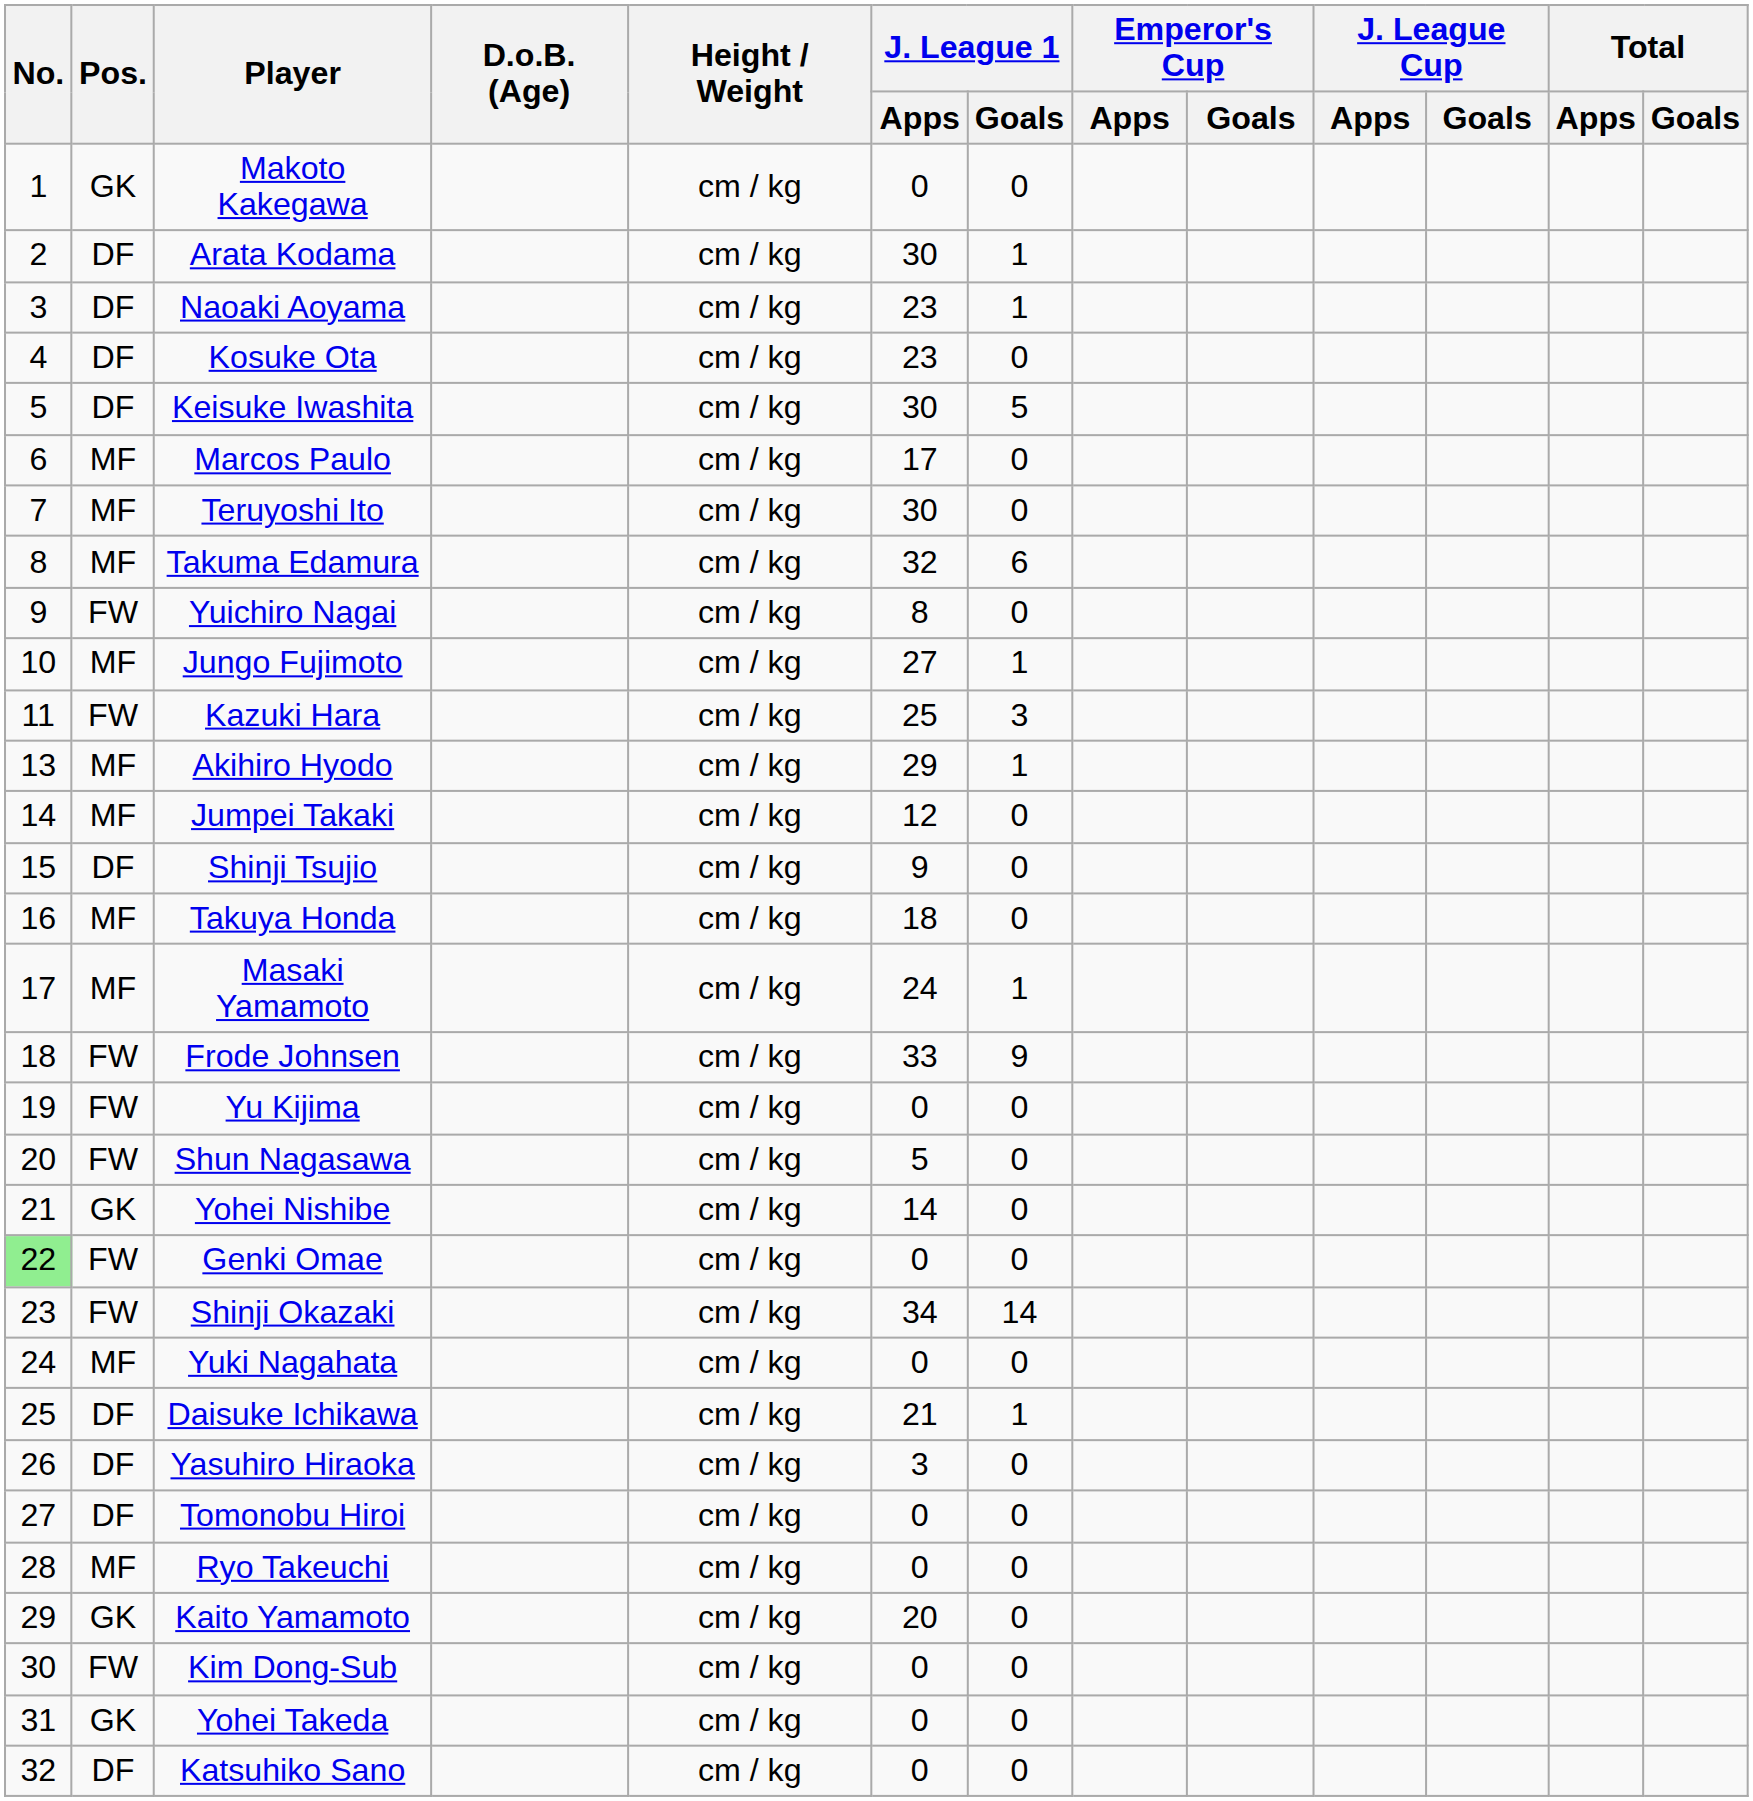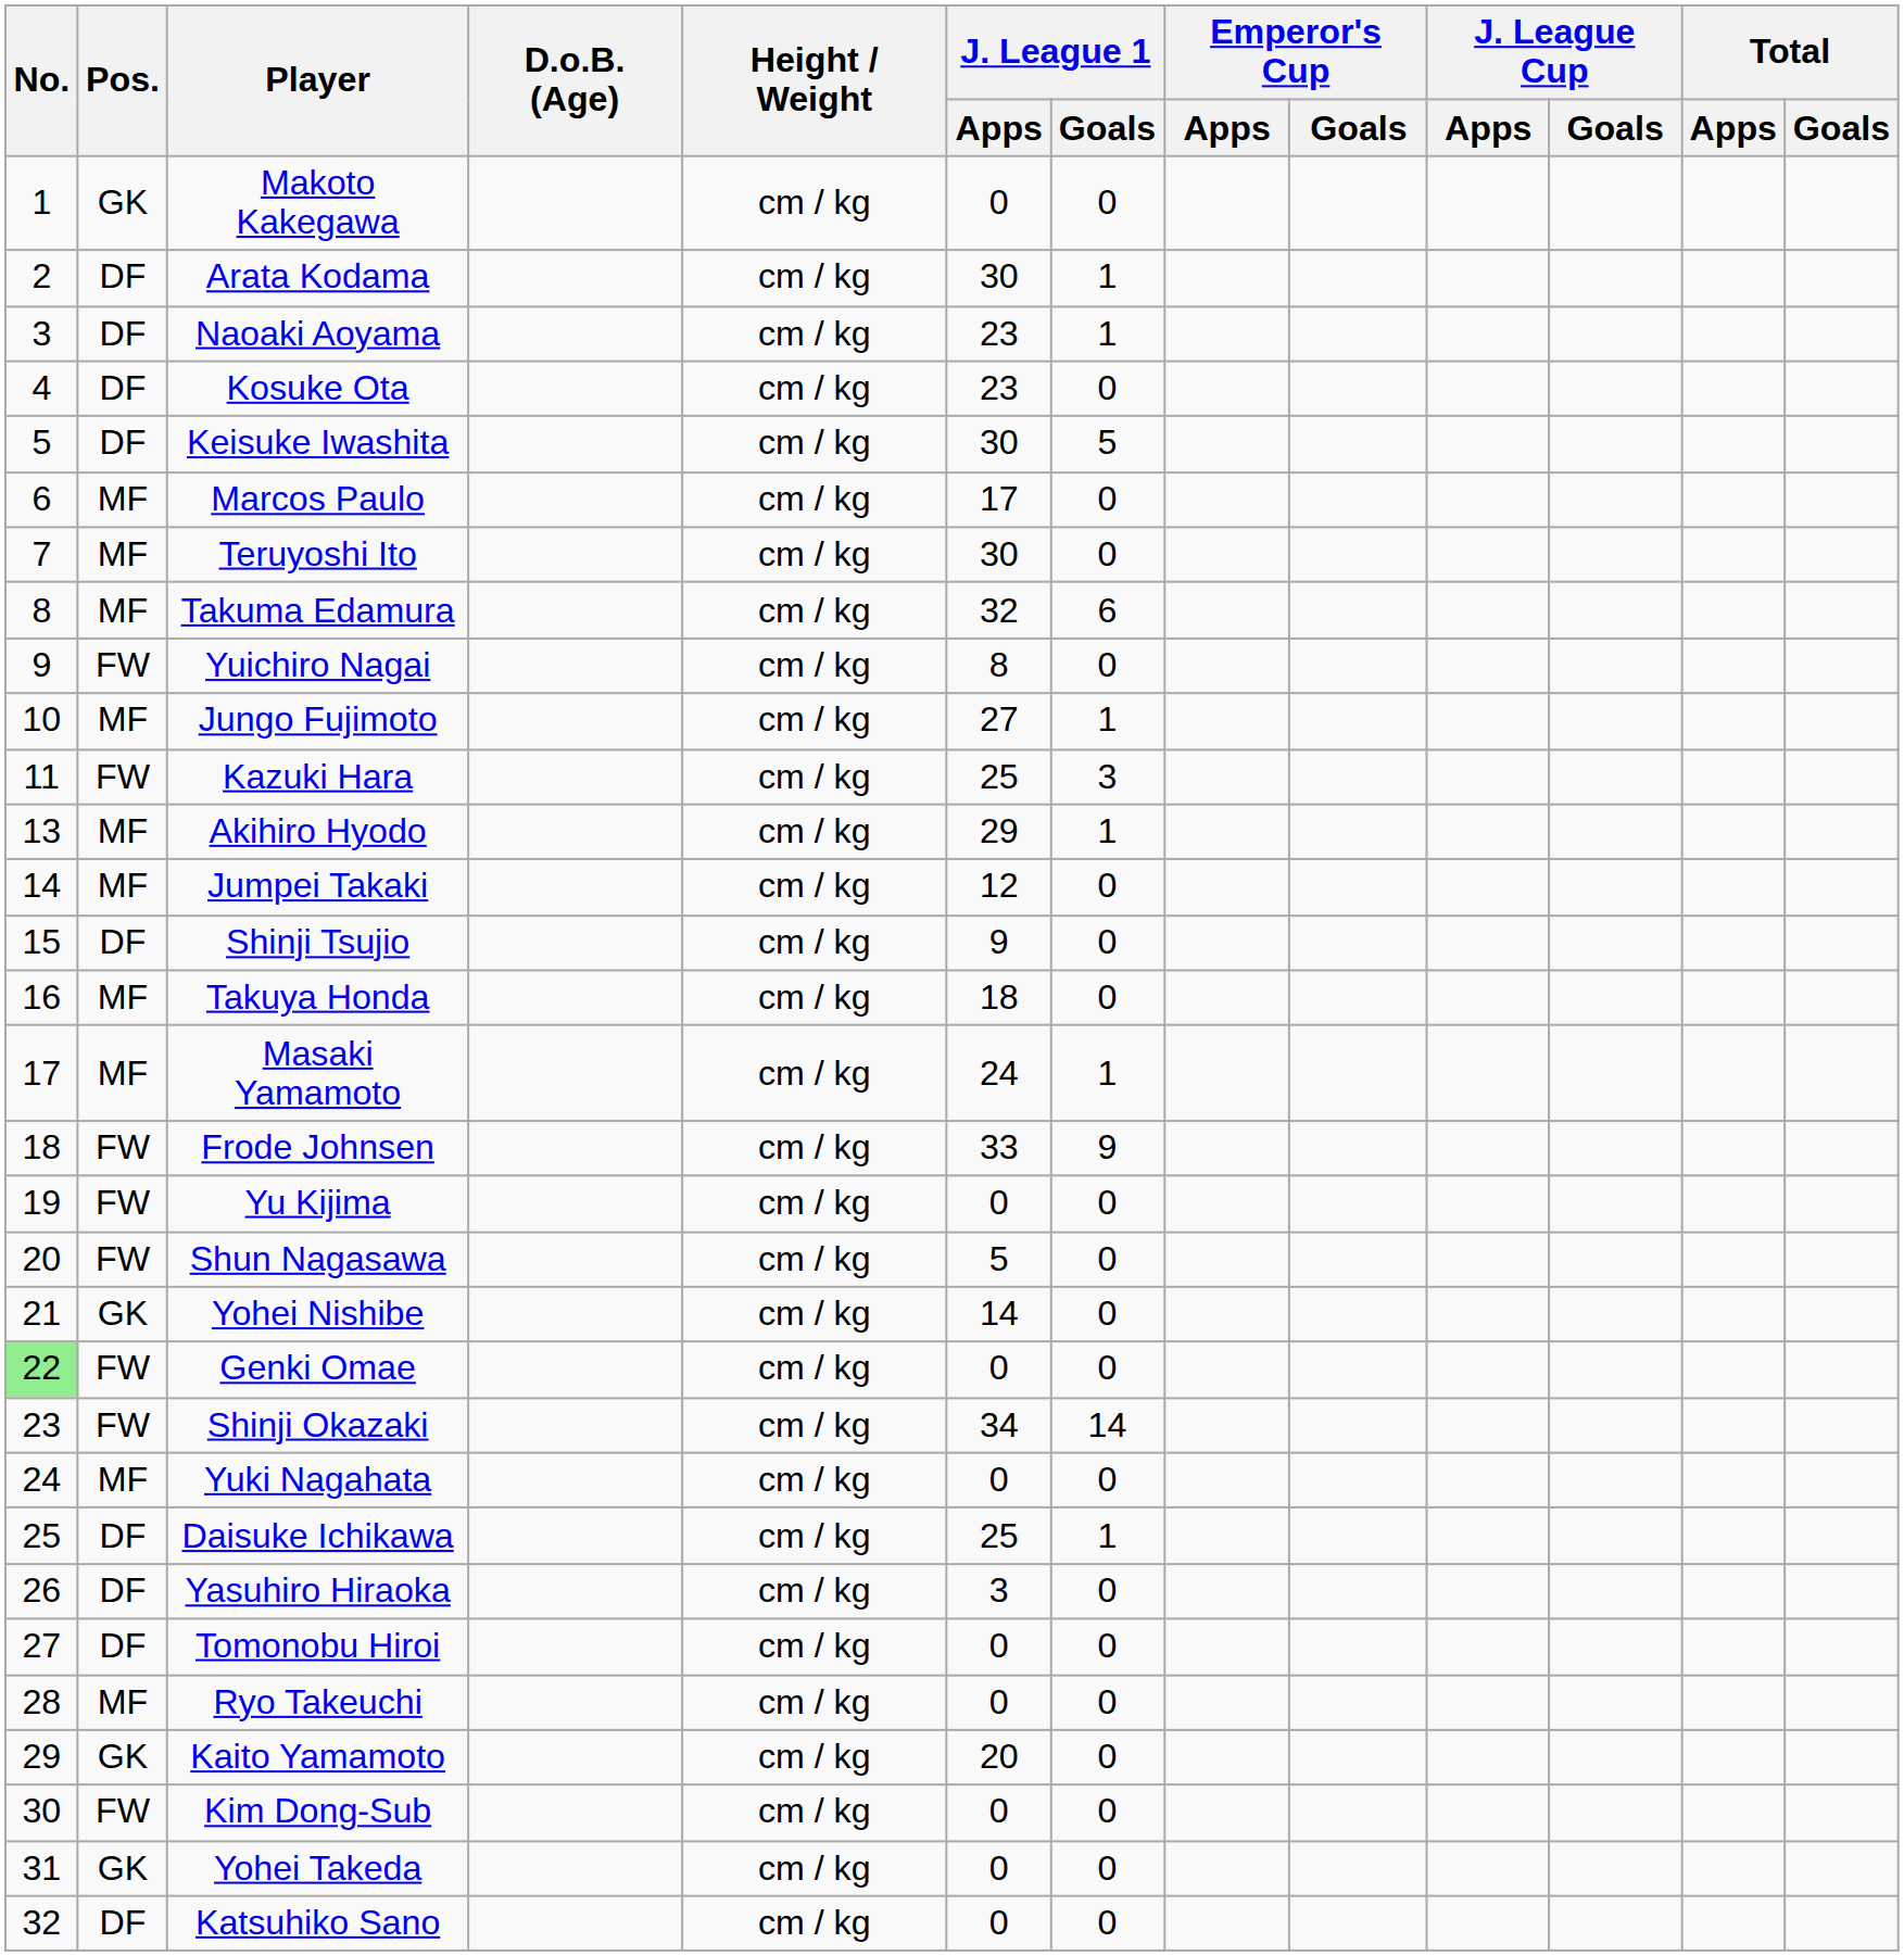Daisuke Ichikawa | J. League 1 / Apps: 21 -> 25
